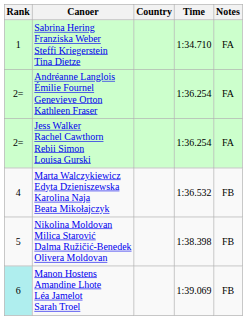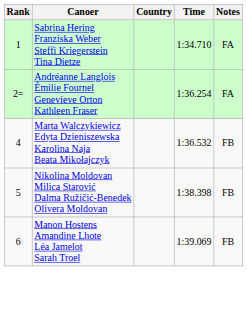- row: 2= | Jess Walker Rachel Cawthorn Rebii Simon Louisa Gurski | 1:36.254 | FA
Manon Hostens Amandine Lhote Léa Jamelot Sarah Troel | Rank: paleturquoise background -> no background
